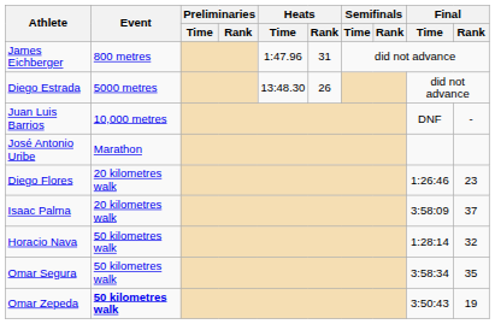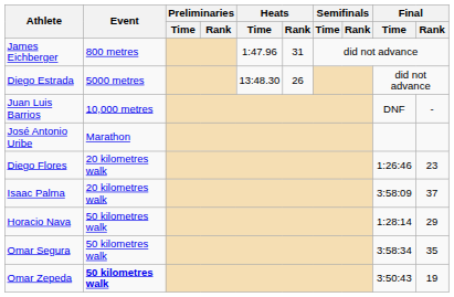Horacio Nava | Final / Rank: 32 -> 29
